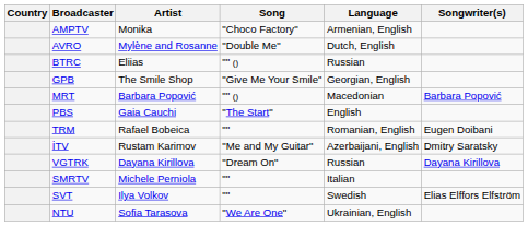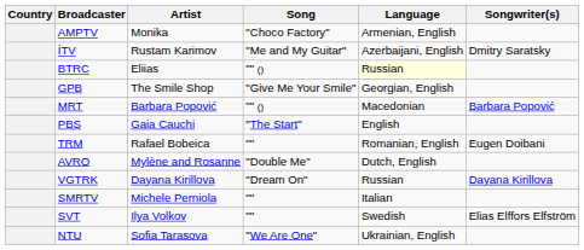rows swapped: İTV <-> AVRO
BTRC | Language: no background -> lightyellow background
